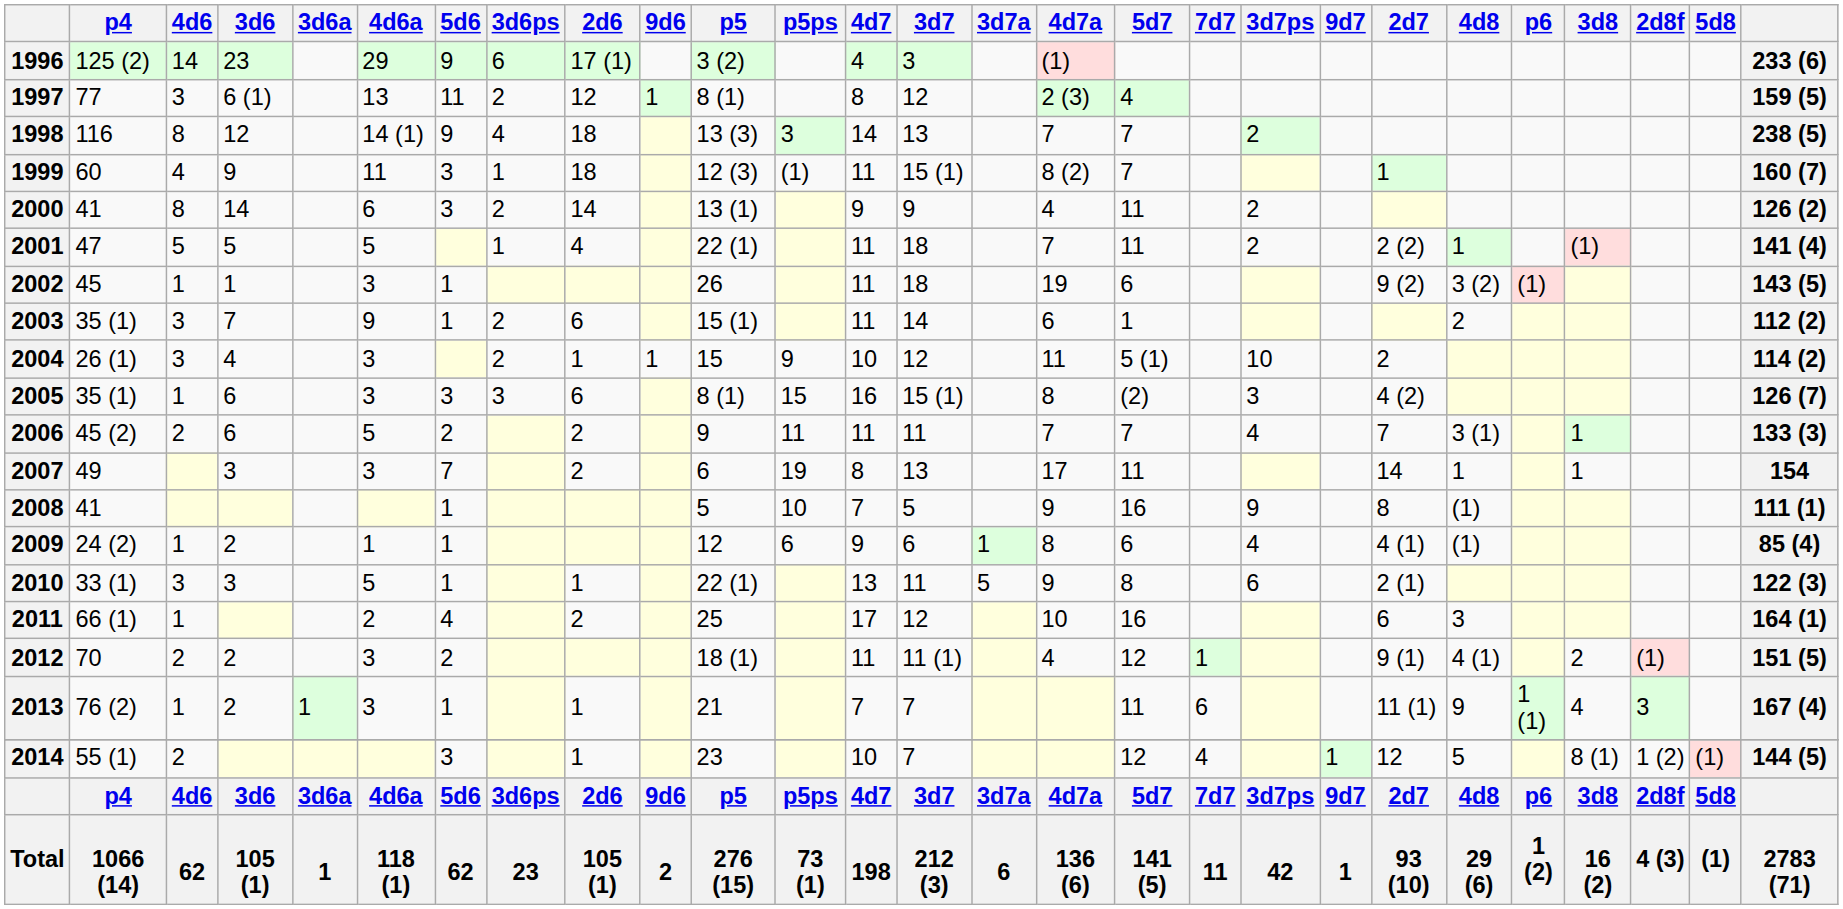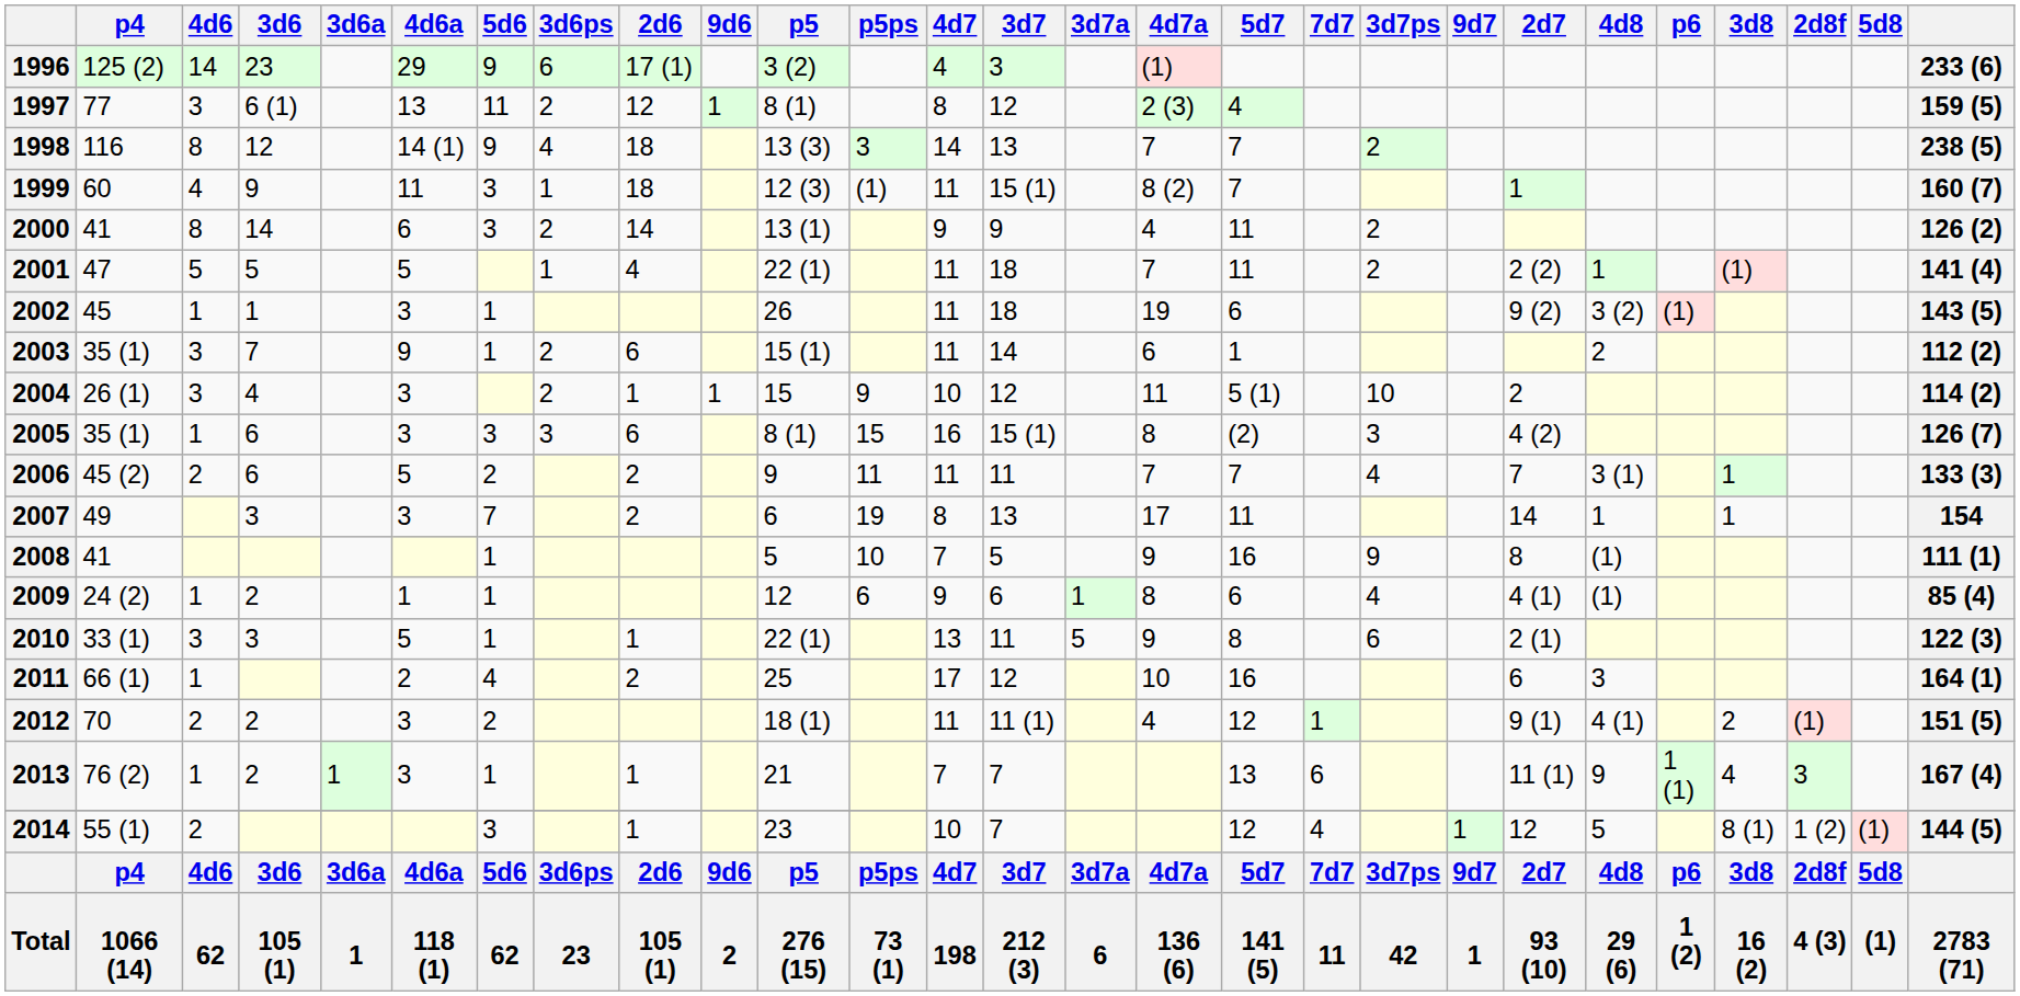2013 | 5d7: 11 -> 13
